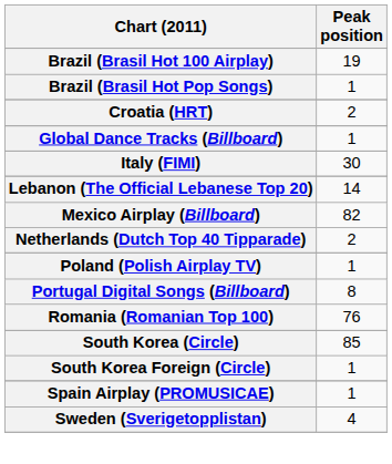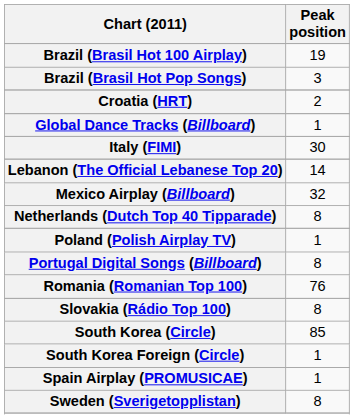Brazil (Brasil Hot Pop Songs) | Peak position: 1 -> 3
Mexico Airplay (Billboard) | Peak position: 82 -> 32
Netherlands (Dutch Top 40 Tipparade) | Peak position: 2 -> 8
+ row: Slovakia (Rádio Top 100) | 8
Sweden (Sverigetopplistan) | Peak position: 4 -> 8
